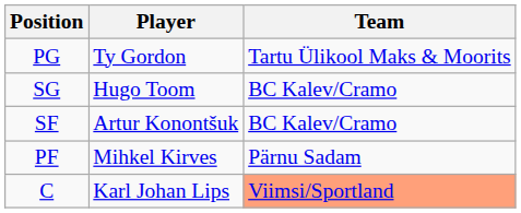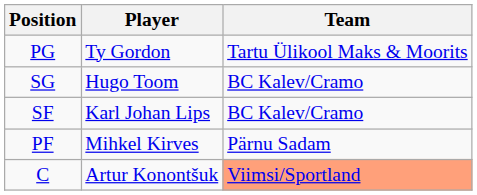SF | Player: Artur Konontšuk -> Karl Johan Lips
C | Player: Karl Johan Lips -> Artur Konontšuk
